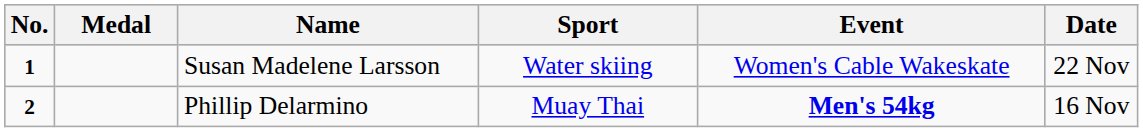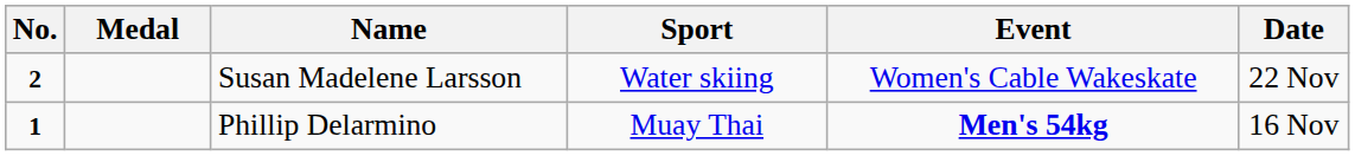Susan Madelene Larsson | No.: 1 -> 2
Phillip Delarmino | No.: 2 -> 1
